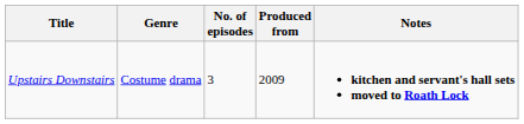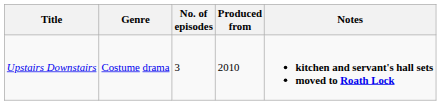Upstairs Downstairs | Produced from: 2009 -> 2010
